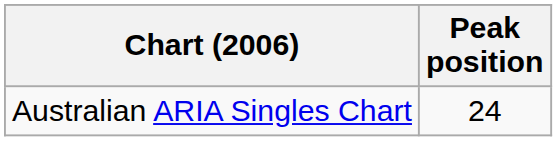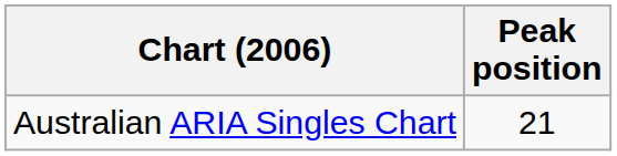Australian ARIA Singles Chart | Peak position: 24 -> 21
